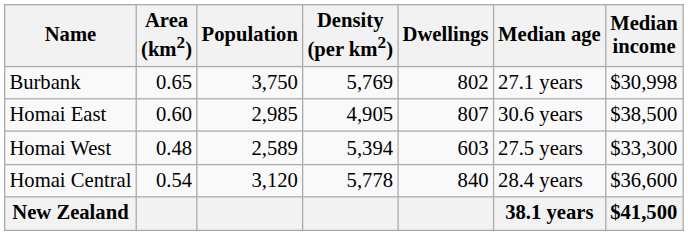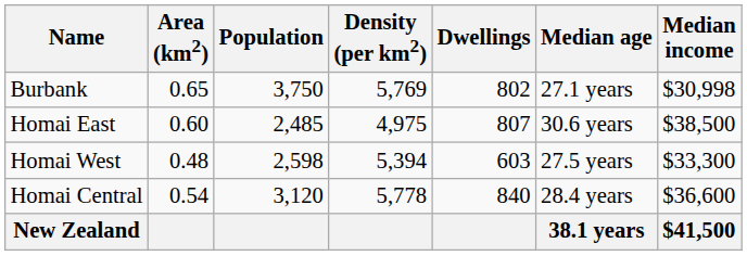Homai East | Population: 2,985 -> 2,485
Homai East | Density (per km2): 4,905 -> 4,975
Homai West | Population: 2,589 -> 2,598
